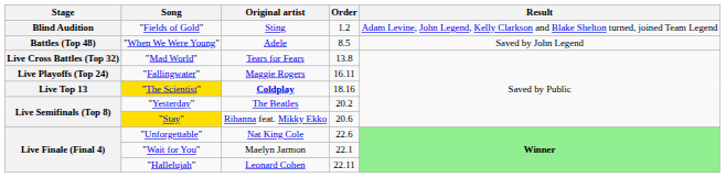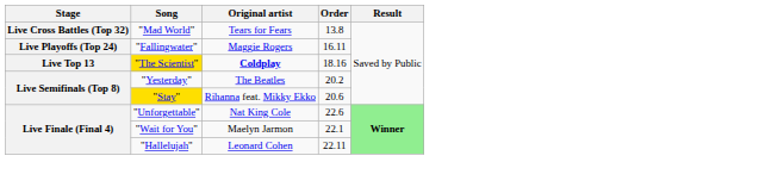- row: Blind Audition | "Fields of Gold" | Sting | 1.2 | Adam Levine, John Legend, Kelly Clarkson and Blake Shelton turned, joined Team Legend
- row: Battles (Top 48) | "When We Were Young" | Adele | 8.5 | Saved by John Legend
